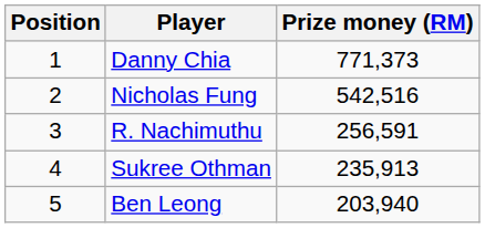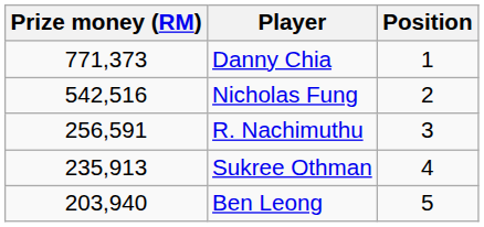columns swapped: Position <-> Prize money (RM)
